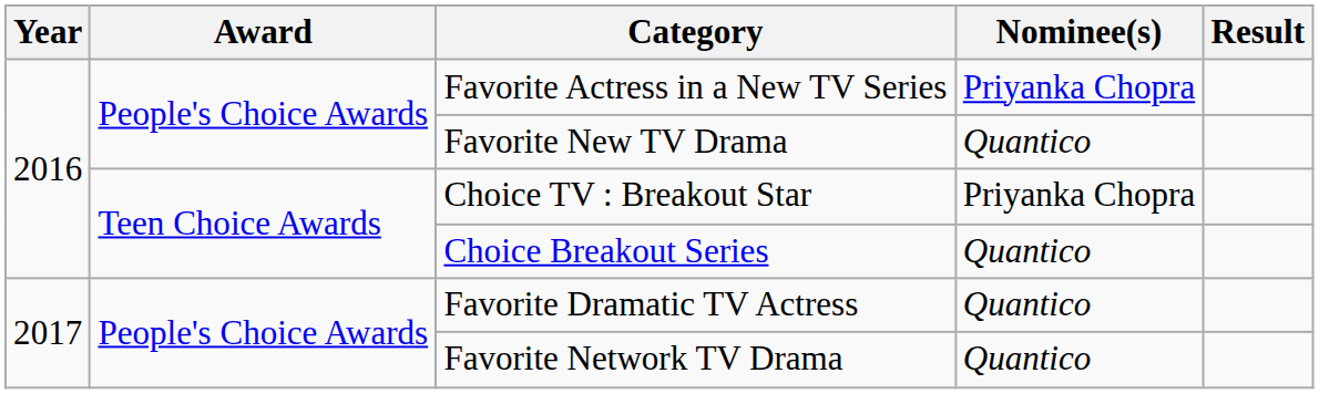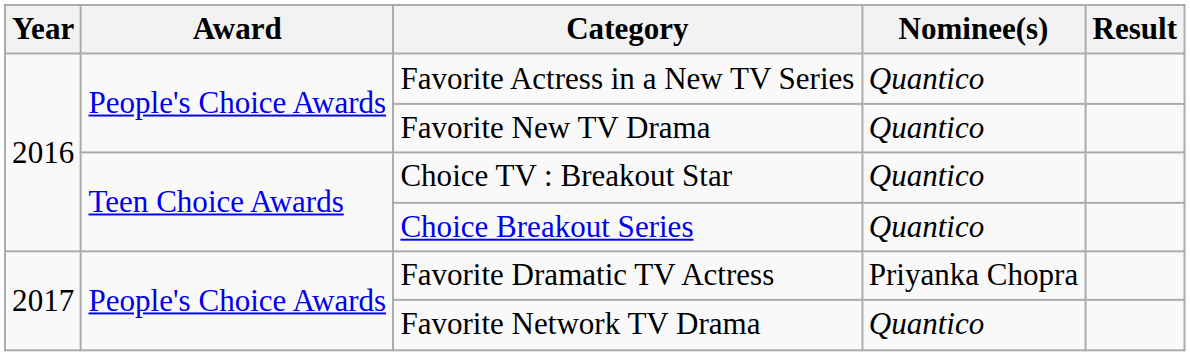Favorite Actress in a New TV Series | Nominee(s): Priyanka Chopra -> Quantico
Choice TV : Breakout Star | Nominee(s): Priyanka Chopra -> Quantico
Favorite Dramatic TV Actress | Nominee(s): Quantico -> Priyanka Chopra
